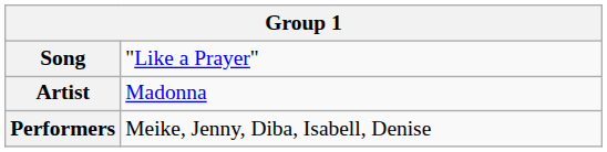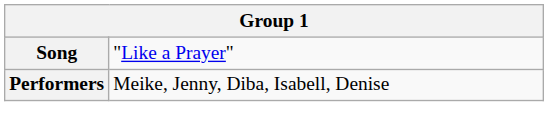- row: Artist | Madonna
